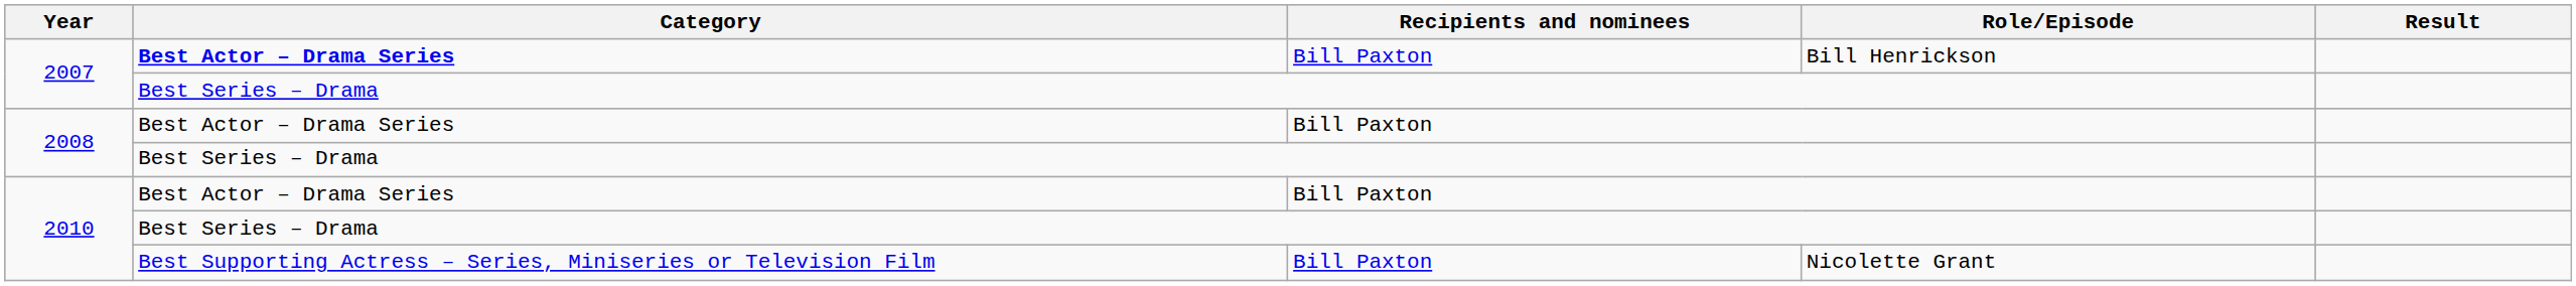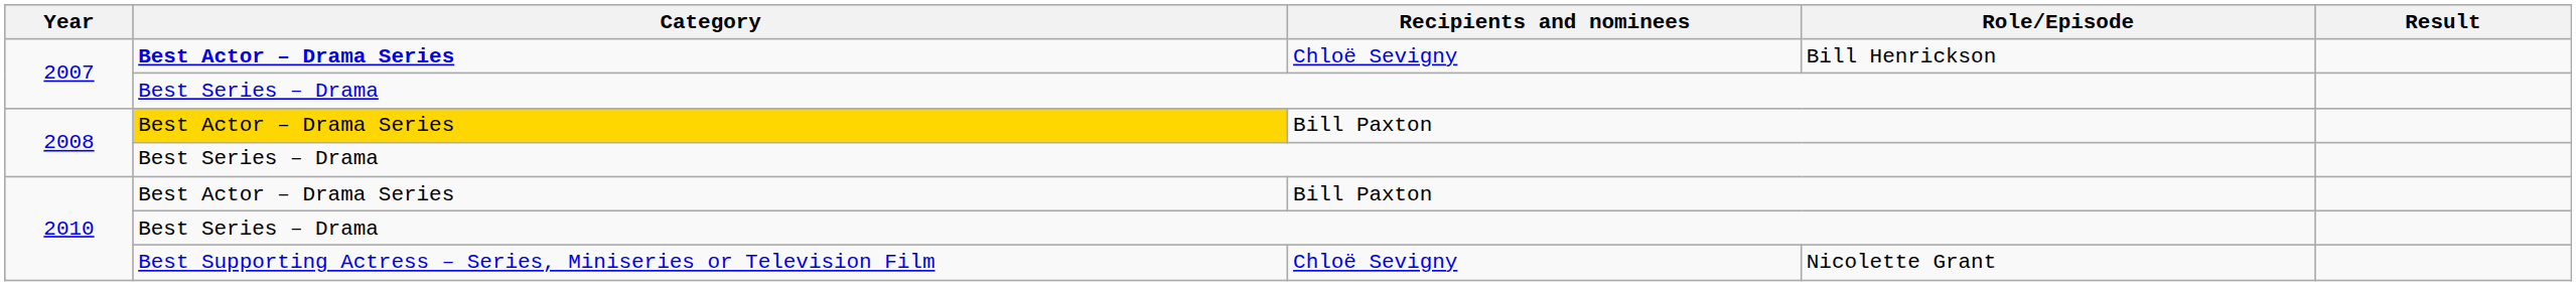Bill Henrickson | Recipients and nominees: Bill Paxton -> Chloë Sevigny
2008 / Bill Paxton | Category: no background -> gold background
Nicolette Grant | Recipients and nominees: Bill Paxton -> Chloë Sevigny
